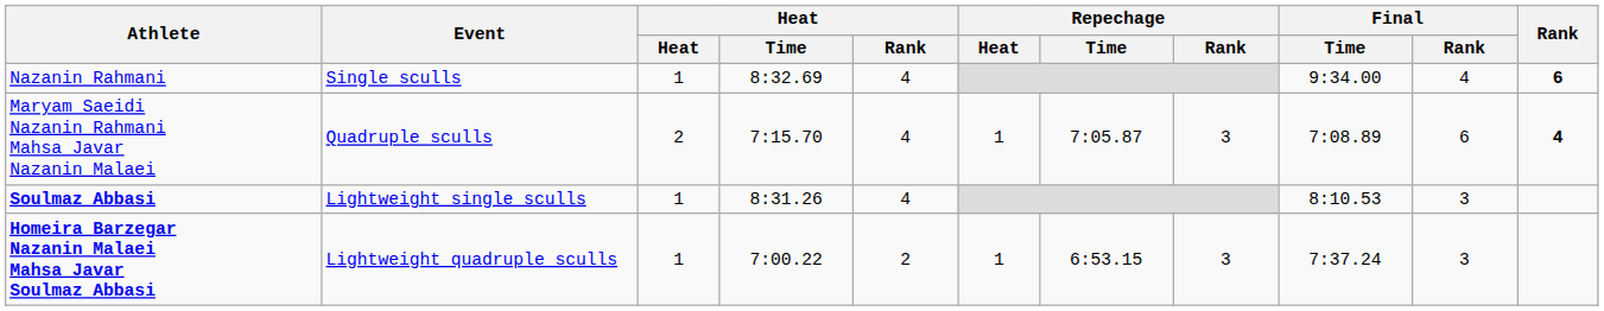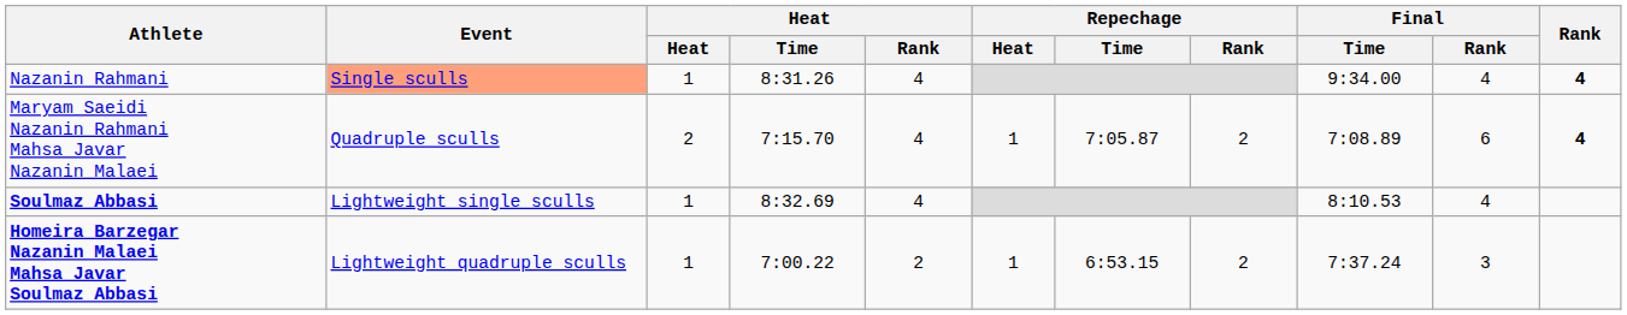Nazanin Rahmani | Event: no background -> lightsalmon background
Nazanin Rahmani | Heat / Time: 8:32.69 -> 8:31.26
Nazanin Rahmani | Rank: 6 -> 4
Maryam Saeidi Nazanin Rahmani Mahsa Javar Nazanin Malaei | Repechage / Rank: 3 -> 2
Soulmaz Abbasi | Heat / Time: 8:31.26 -> 8:32.69
Soulmaz Abbasi | Final / Rank: 3 -> 4
Homeira Barzegar Nazanin Malaei Mahsa Javar Soulmaz Abbasi | Repechage / Rank: 3 -> 2
